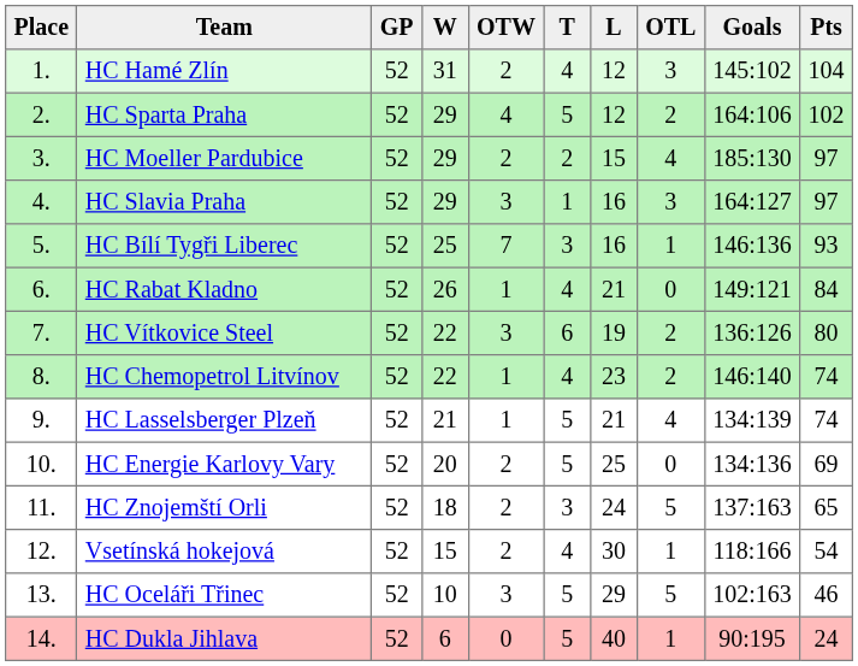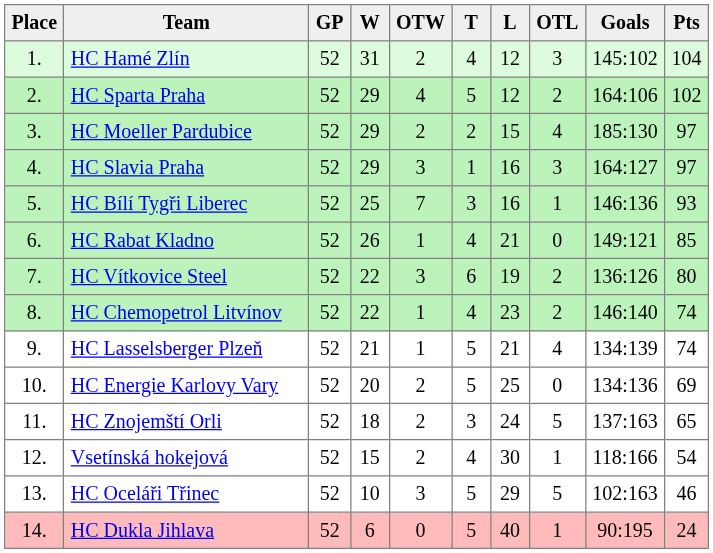HC Rabat Kladno | Pts: 84 -> 85
